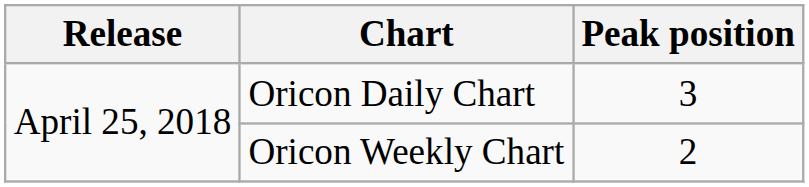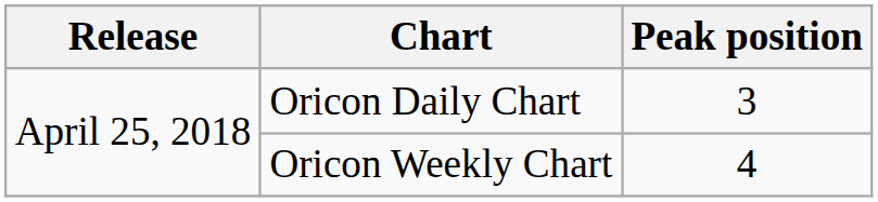Oricon Weekly Chart | Peak position: 2 -> 4
